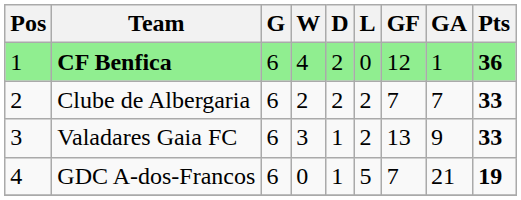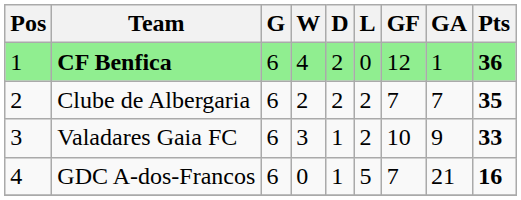Clube de Albergaria | Pts: 33 -> 35
Valadares Gaia FC | GF: 13 -> 10
GDC A-dos-Francos | Pts: 19 -> 16
